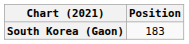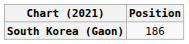South Korea (Gaon) | Position: 183 -> 186
